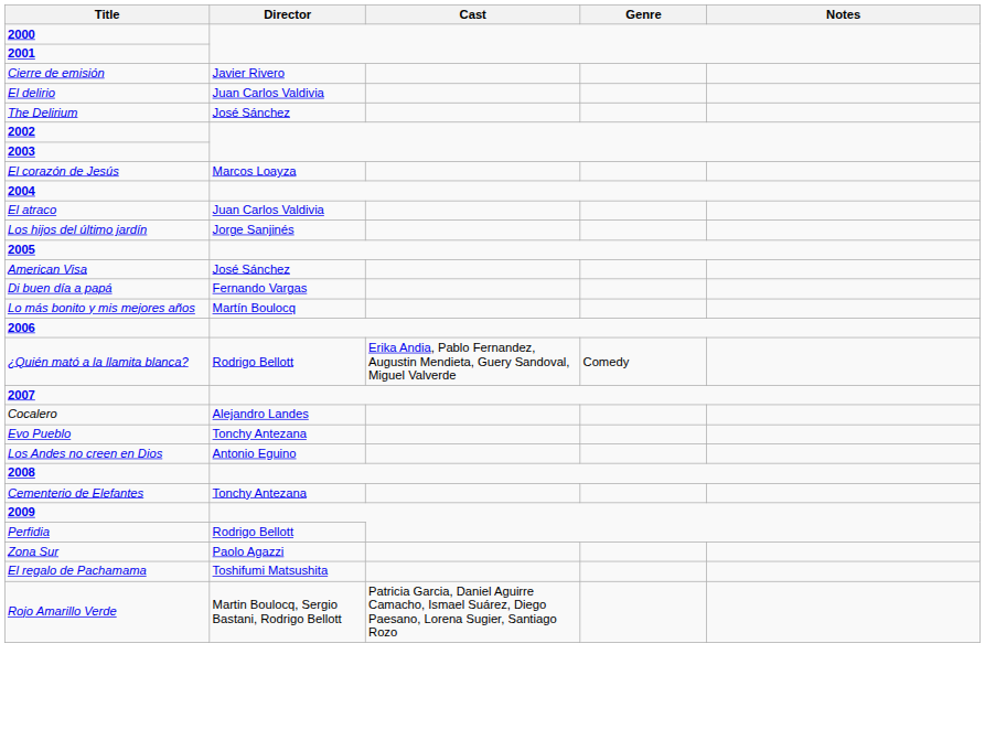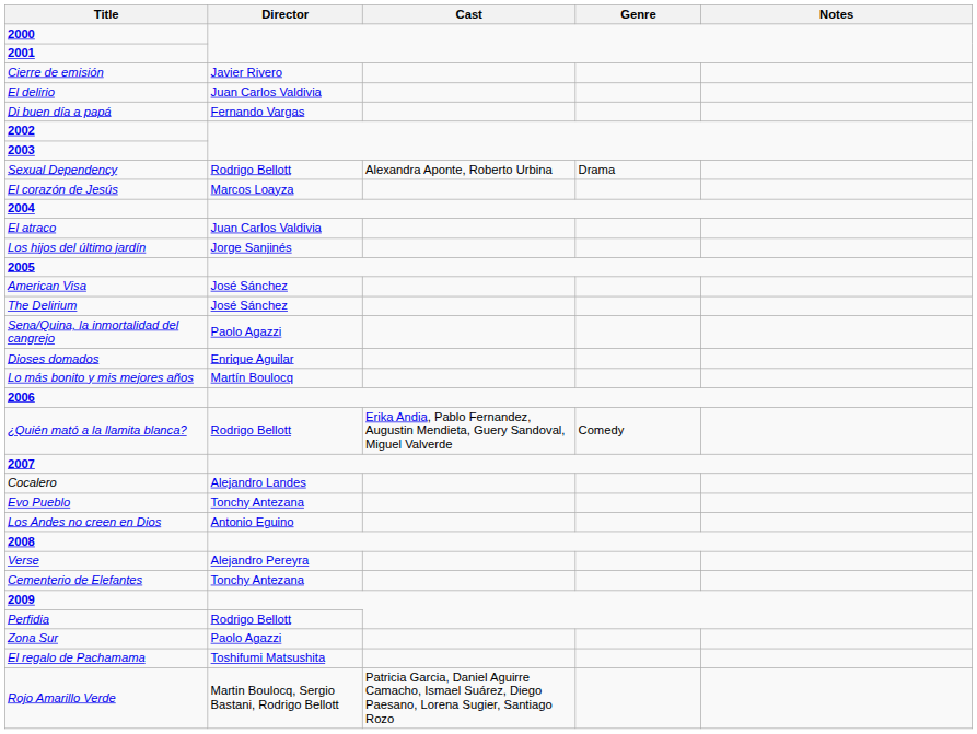rows swapped: The Delirium <-> Di buen día a papá
+ row: Sexual Dependency | Rodrigo Bellott | Alexandra Aponte, Roberto Urbina | Drama
+ row: Sena/Quina, la inmortalidad del cangrejo | Paolo Agazzi
+ row: Dioses domados | Enrique Aguilar
+ row: Verse | Alejandro Pereyra
